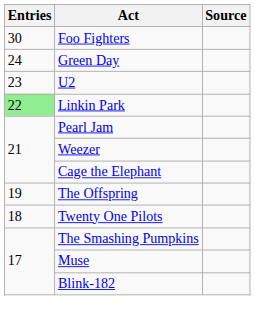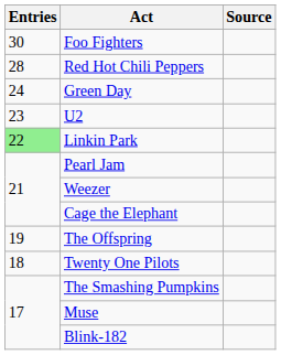+ row: 28 | Red Hot Chili Peppers
